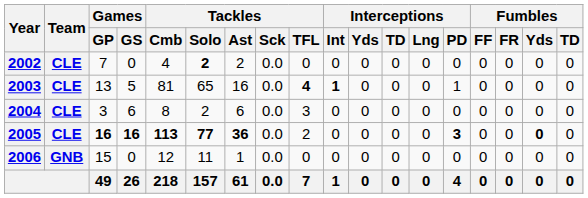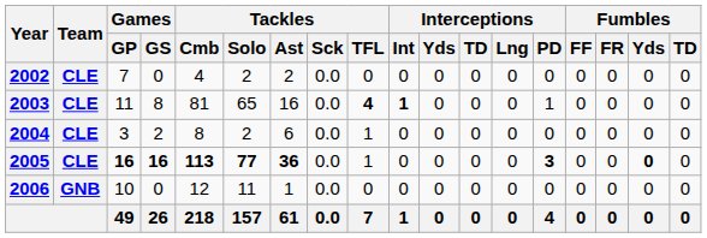2002 | Tackles / Solo: bold -> normal
2003 | Games / GP: 13 -> 11
2003 | Games / GS: 5 -> 8
2004 | Games / GS: 6 -> 2
2004 | Tackles / TFL: 3 -> 1
2005 | Tackles / TFL: 2 -> 1
2006 | Games / GP: 15 -> 10
